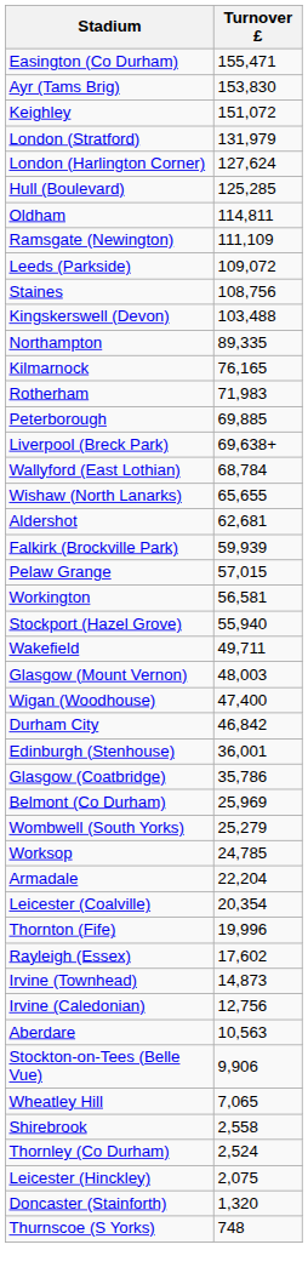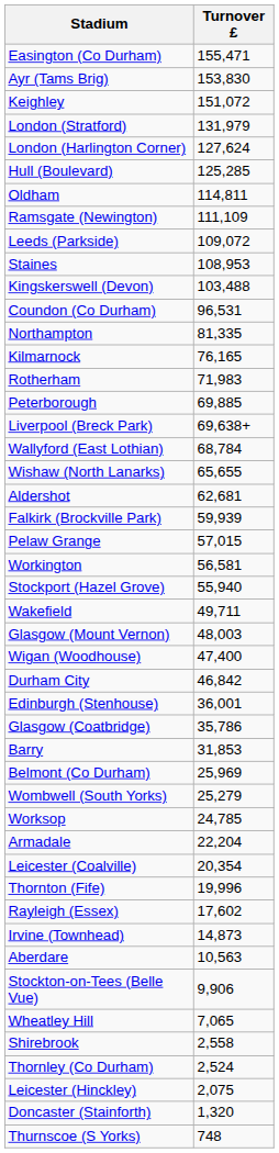Staines | Turnover £: 108,756 -> 108,953
+ row: Coundon (Co Durham) | 96,531
Northampton | Turnover £: 89,335 -> 81,335
+ row: Barry | 31,853
- row: Irvine (Caledonian) | 12,756
